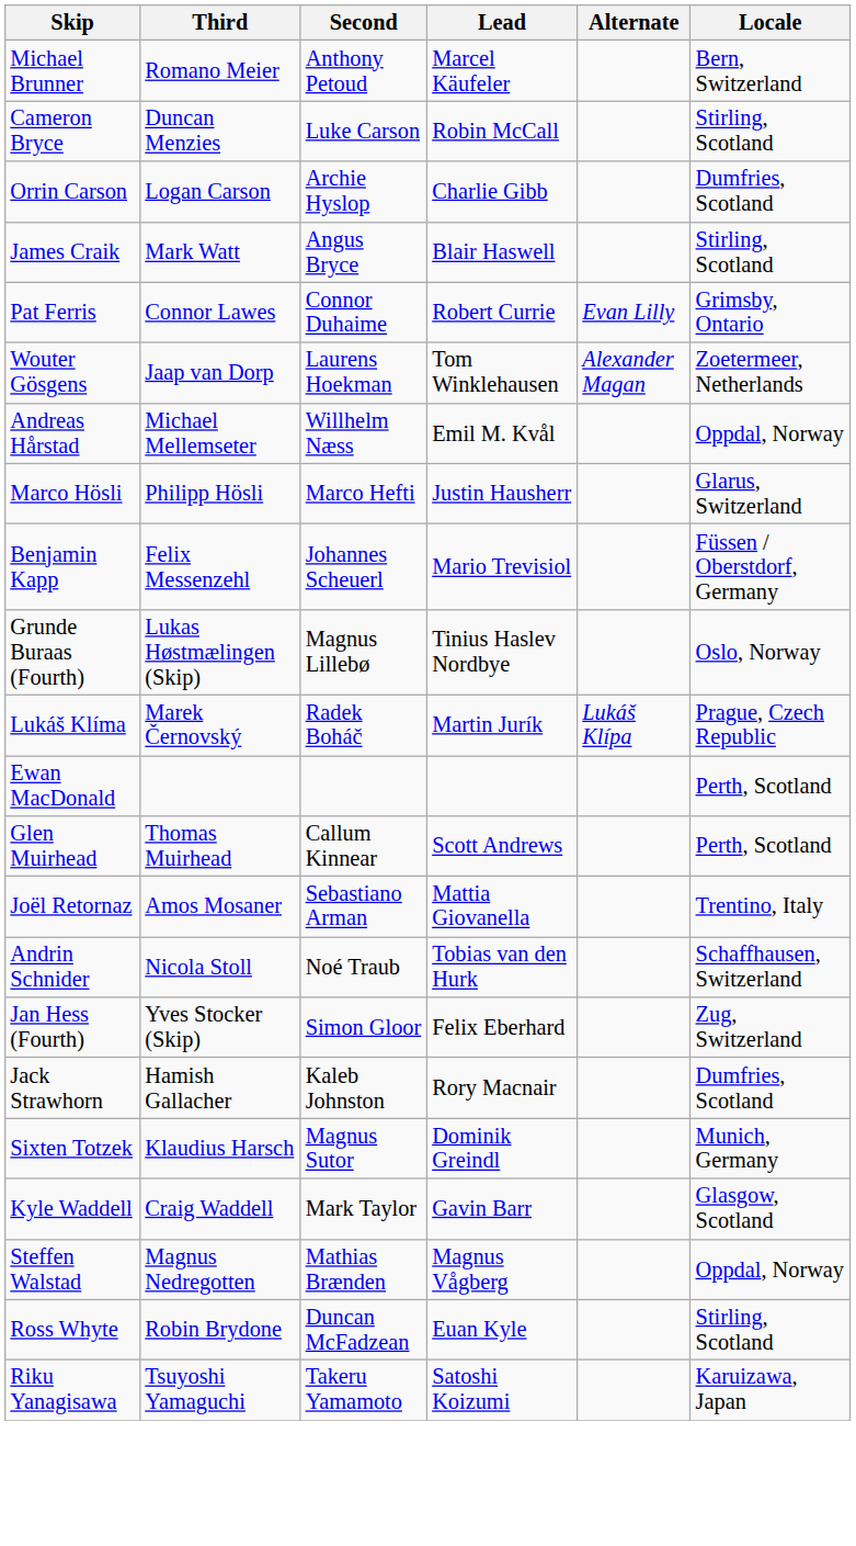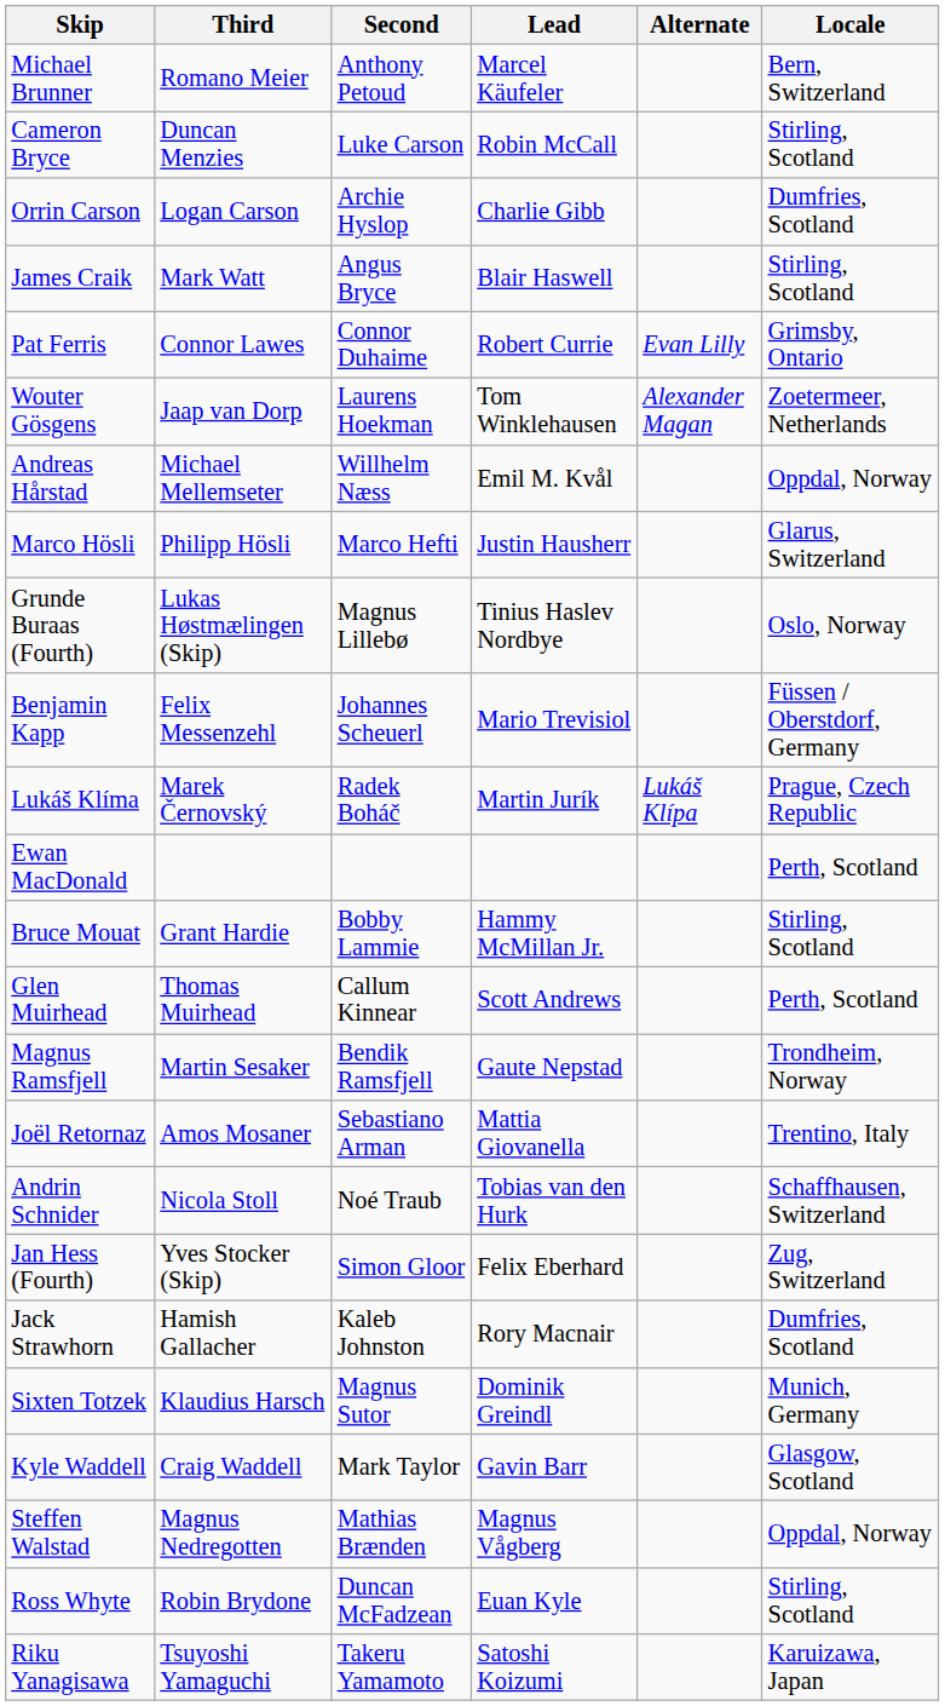rows swapped: Grunde Buraas (Fourth) <-> Benjamin Kapp
+ row: Bruce Mouat | Grant Hardie | Bobby Lammie | Hammy McMillan Jr. | Stirling, Scotland
+ row: Magnus Ramsfjell | Martin Sesaker | Bendik Ramsfjell | Gaute Nepstad | Trondheim, Norway
